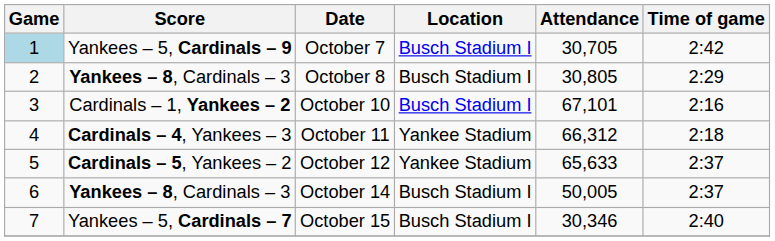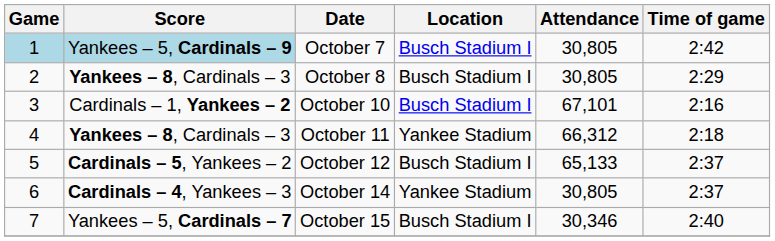October 7 | Score: no background -> lightblue background
October 7 | Attendance: 30,705 -> 30,805
October 11 | Score: Cardinals – 4, Yankees – 3 -> Yankees – 8, Cardinals – 3
October 12 | Location: Yankee Stadium -> Busch Stadium I
October 12 | Attendance: 65,633 -> 65,133
October 14 | Score: Yankees – 8, Cardinals – 3 -> Cardinals – 4, Yankees – 3
October 14 | Location: Busch Stadium I -> Yankee Stadium
October 14 | Attendance: 50,005 -> 30,805
